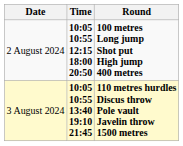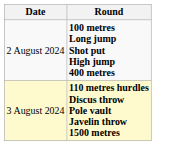- column: Time | 10:05 10:55 12:15 18:00 20:50 | 10:05 10:55 13:40 19:10 21:45
